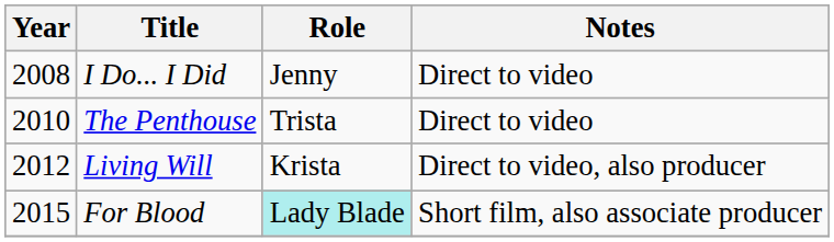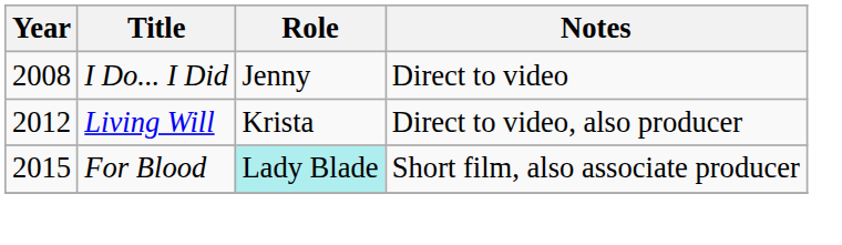- row: 2010 | The Penthouse | Trista | Direct to video
